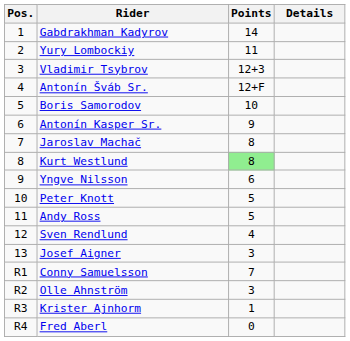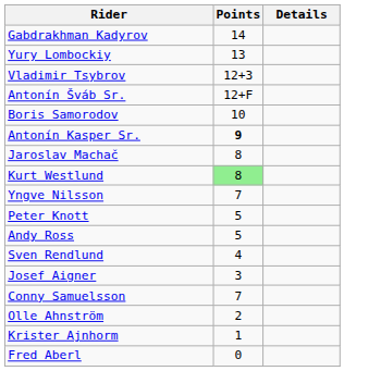- column: Pos. | 1 | 2 | 3 | 4 | 5 | 6 | 7 | 8 | 9 | 10 | 11 | 12 | 13 | R1 | R2 | R3 | R4
Yury Lombockiy | Points: 11 -> 13
Antonín Kasper Sr. | Points: normal -> bold
Yngve Nilsson | Points: 6 -> 7
Olle Ahnström | Points: 3 -> 2
